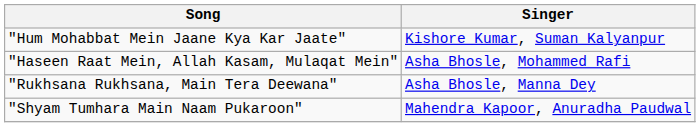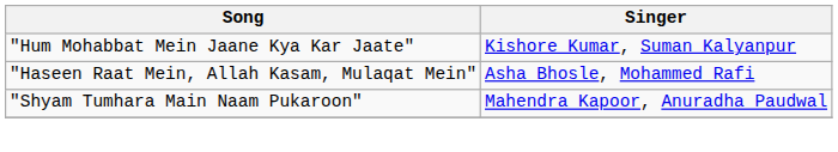- row: "Rukhsana Rukhsana, Main Tera Deewana" | Asha Bhosle, Manna Dey
